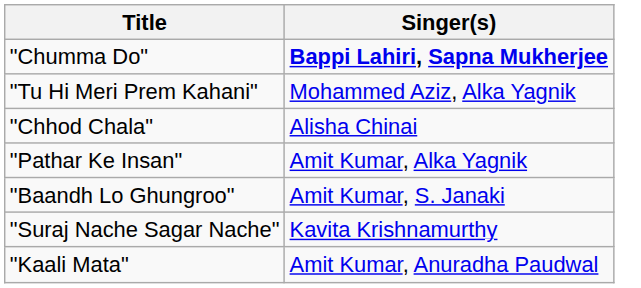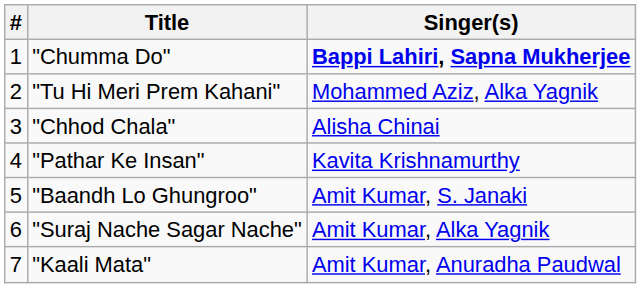+ column: # | 1 | 2 | 3 | 4 | 5 | 6 | 7
"Pathar Ke Insan" | Singer(s): Amit Kumar, Alka Yagnik -> Kavita Krishnamurthy
"Suraj Nache Sagar Nache" | Singer(s): Kavita Krishnamurthy -> Amit Kumar, Alka Yagnik
